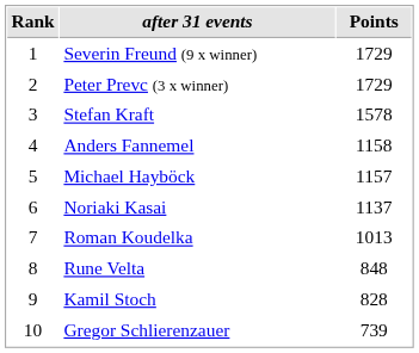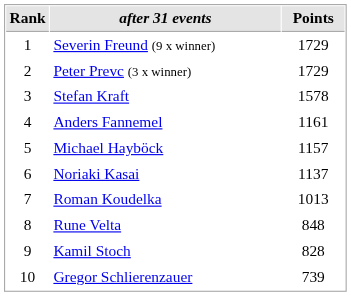Anders Fannemel | Points: 1158 -> 1161
